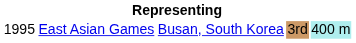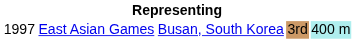East Asian Games | column 1: 1995 -> 1997
